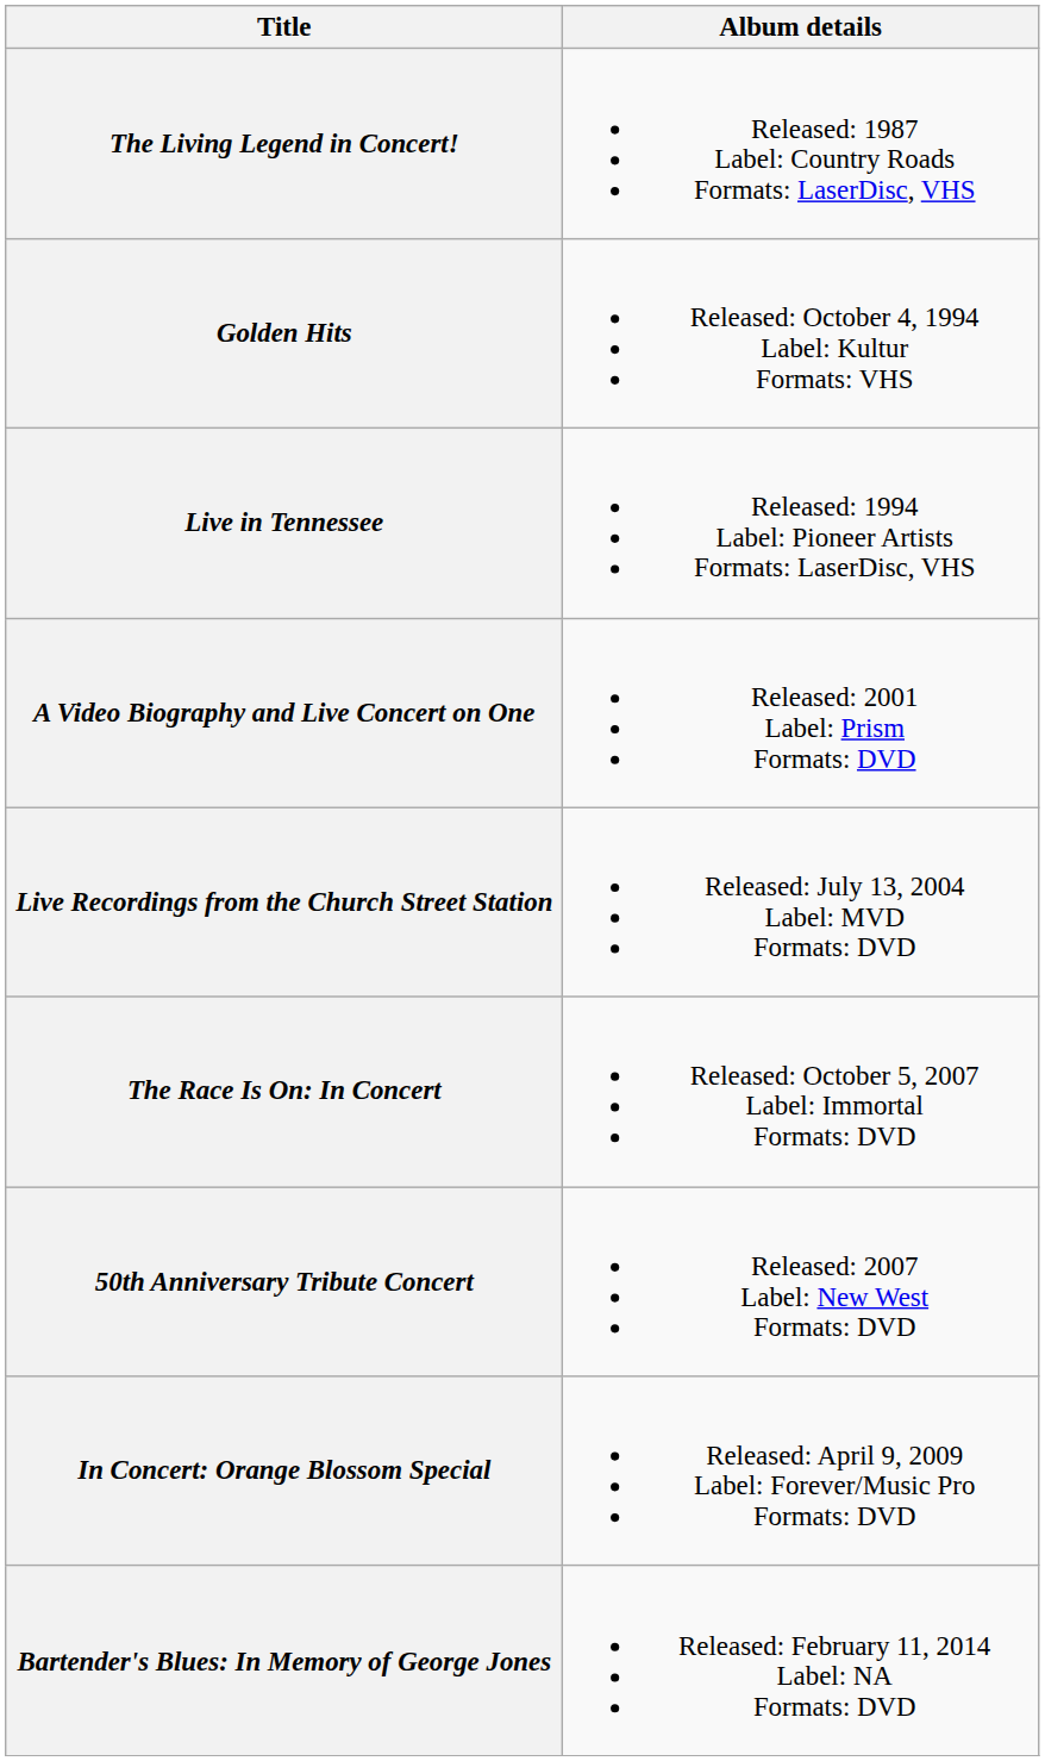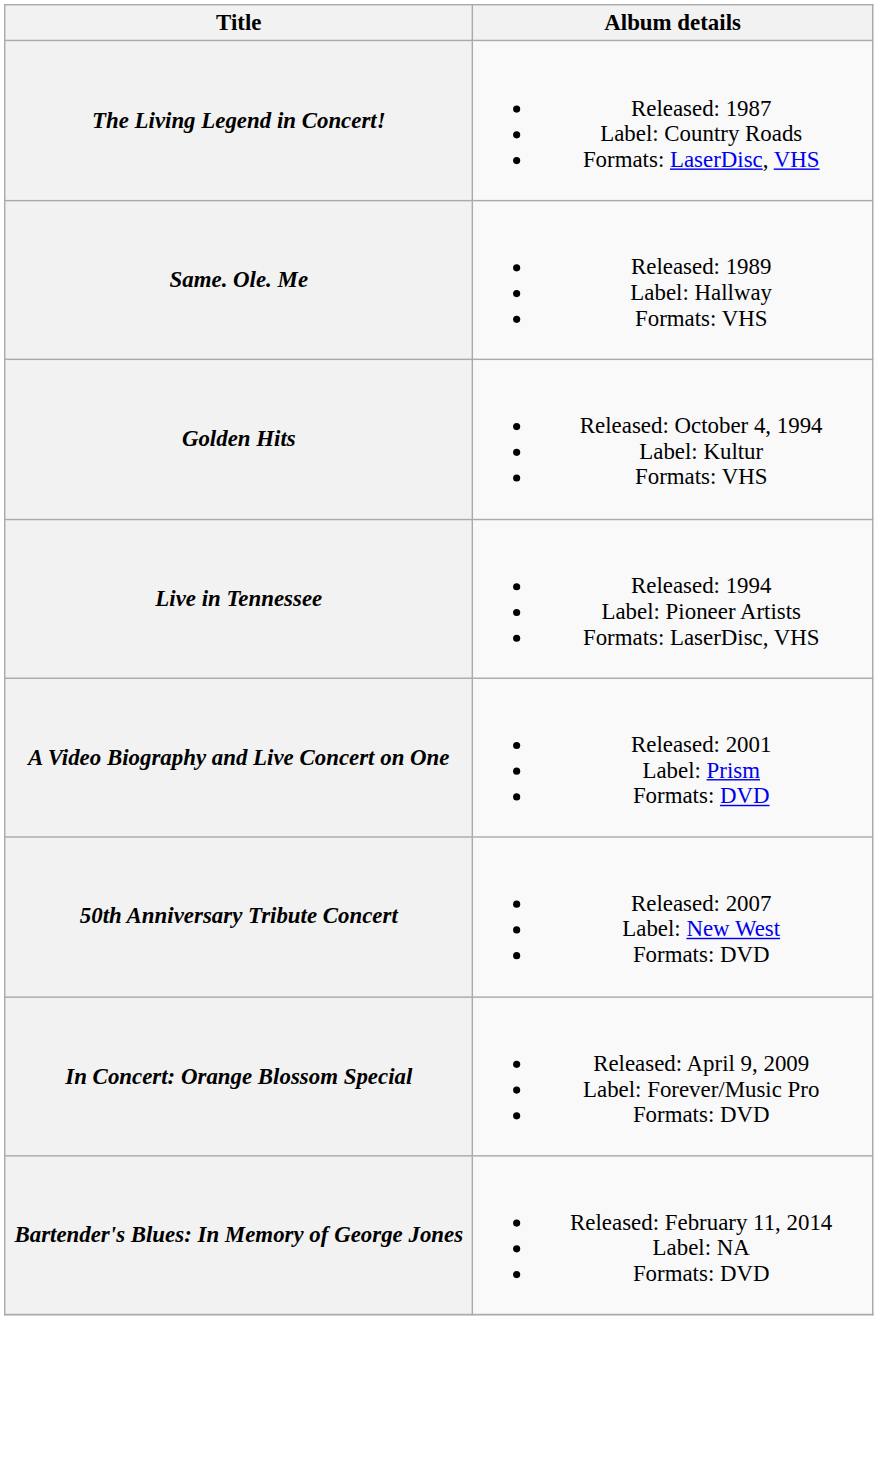+ row: Same. Ole. Me | Released: 1989 Label: Hallway Formats: VHS
- row: Live Recordings from the Church Street Station | Released: July 13, 2004 Label: MVD Formats: DVD
- row: The Race Is On: In Concert | Released: October 5, 2007 Label: Immortal Formats: DVD
